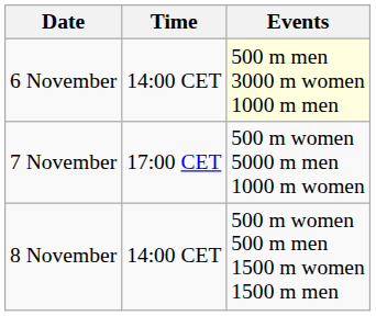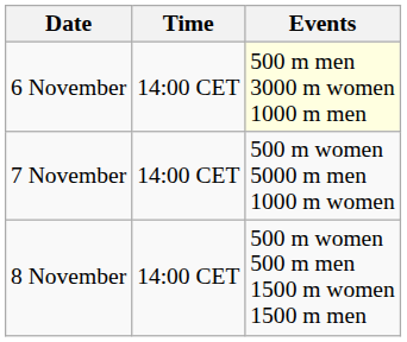7 November | Time: 17:00 CET -> 14:00 CET
